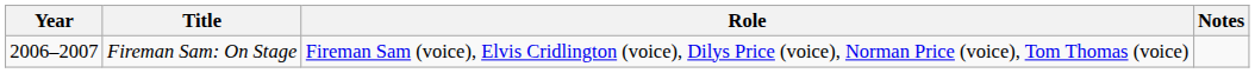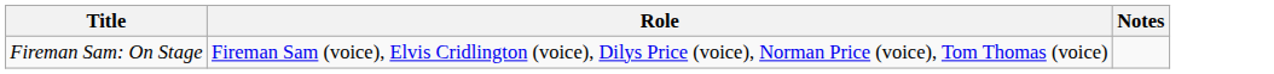- column: Year | 2006–2007
